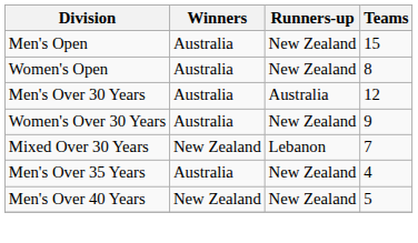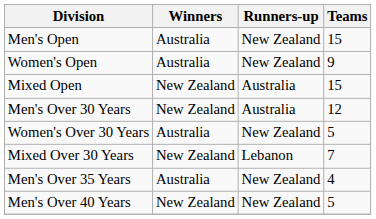Women's Open | Teams: 8 -> 9
+ row: Mixed Open | New Zealand | Australia | 15
Men's Over 30 Years | Winners: Australia -> New Zealand
Women's Over 30 Years | Teams: 9 -> 5
